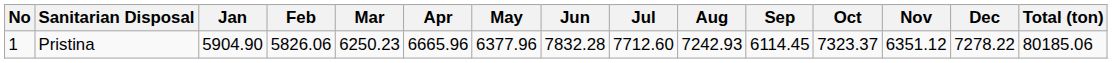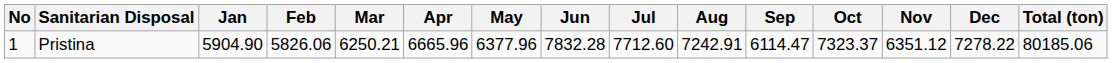Pristina | Mar: 6250.23 -> 6250.21
Pristina | Aug: 7242.93 -> 7242.91
Pristina | Sep: 6114.45 -> 6114.47
